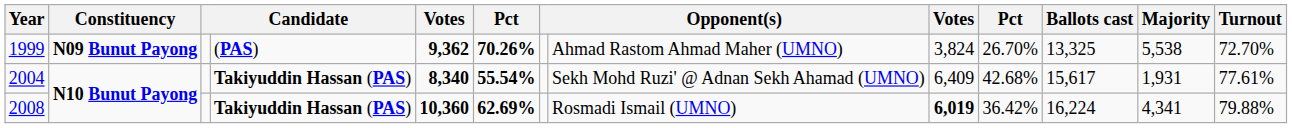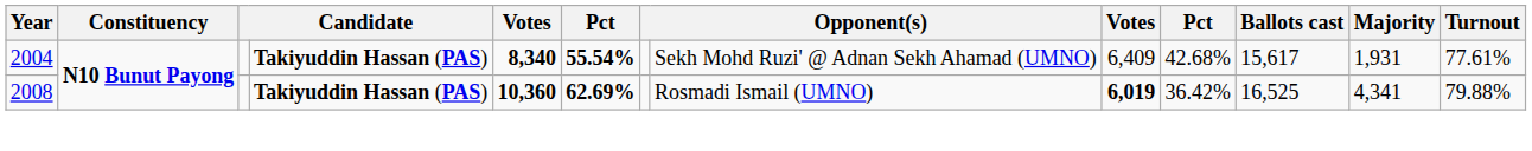- row: 1999 | N09 Bunut Payong | (PAS) | 9,362 | 70.26% | Ahmad Rastom Ahmad Maher (UMNO) | 3,824 | 26.70% | 13,325 | 5,538 | 72.70%
2008 | Ballots cast: 16,224 -> 16,525
